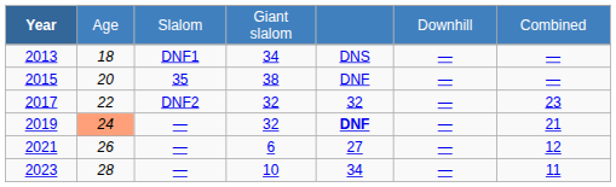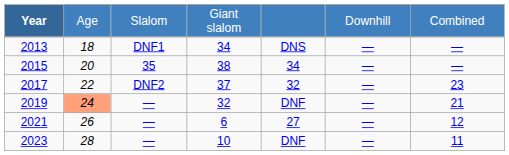2015 | column 5: DNF -> 34
2017 | column 4: 32 -> 37
2019 | column 5: bold -> normal
2023 | column 5: 34 -> DNF
